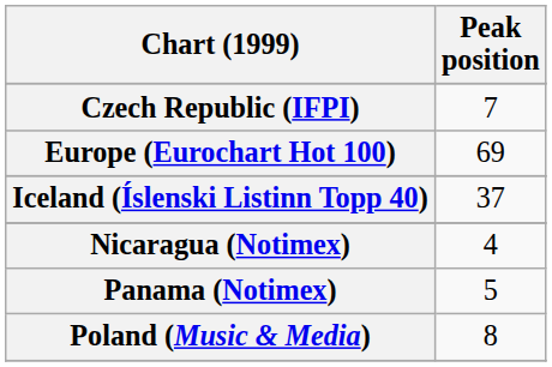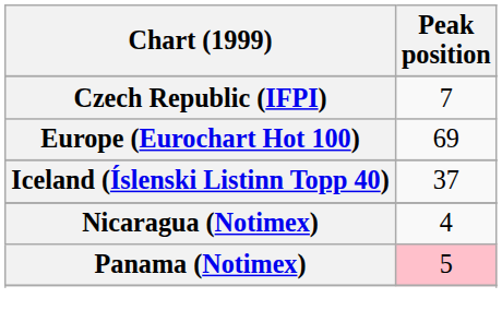Panama (Notimex) | Peak position: no background -> pink background
- row: Poland (Music & Media) | 8
